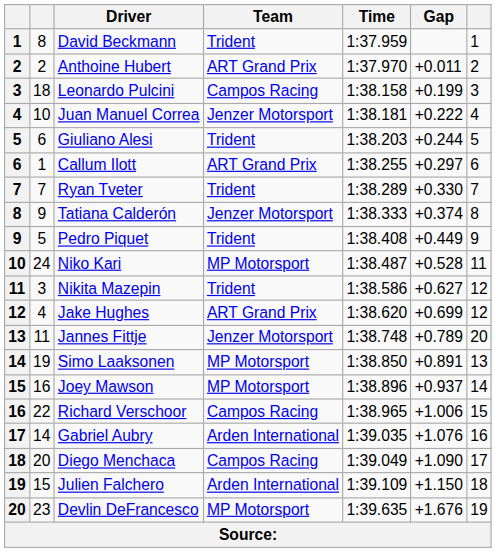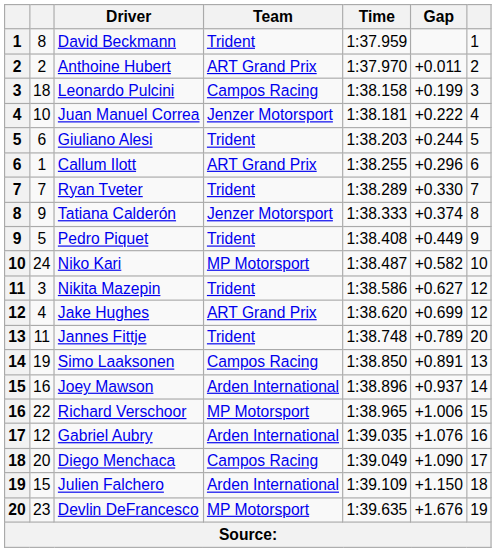Callum Ilott | Gap: +0.297 -> +0.296
Niko Kari | Gap: +0.528 -> +0.582
Niko Kari | column 7: 11 -> 10
Jannes Fittje | Team: Jenzer Motorsport -> Trident
Simo Laaksonen | Team: MP Motorsport -> Campos Racing
Joey Mawson | Team: MP Motorsport -> Arden International
Richard Verschoor | Team: Campos Racing -> MP Motorsport
Gabriel Aubry | column 2: 14 -> 12
